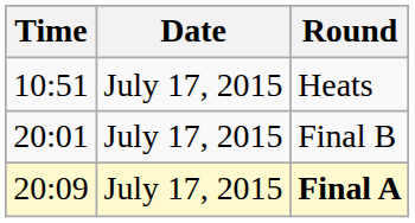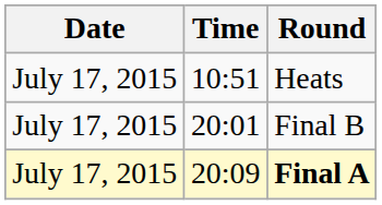columns swapped: Date <-> Time
